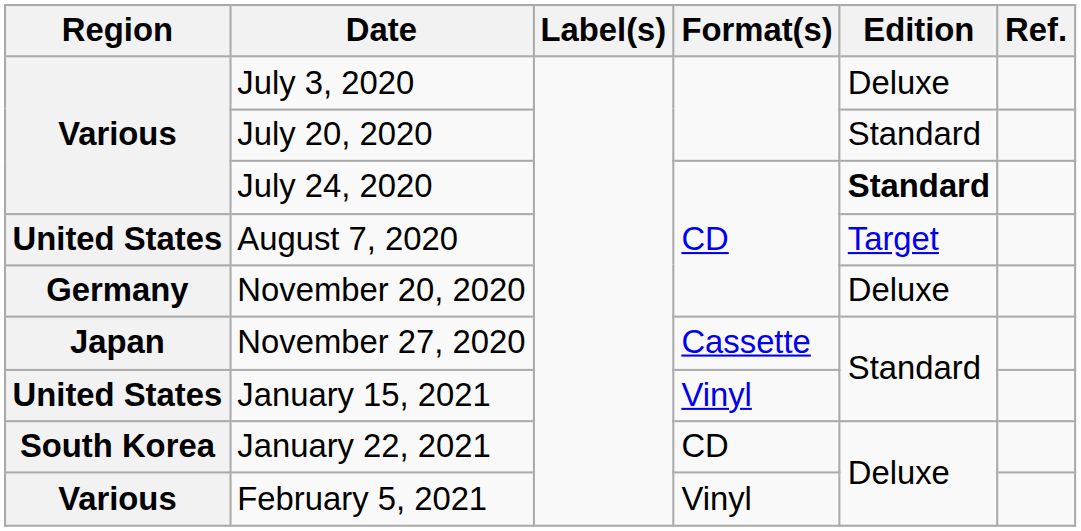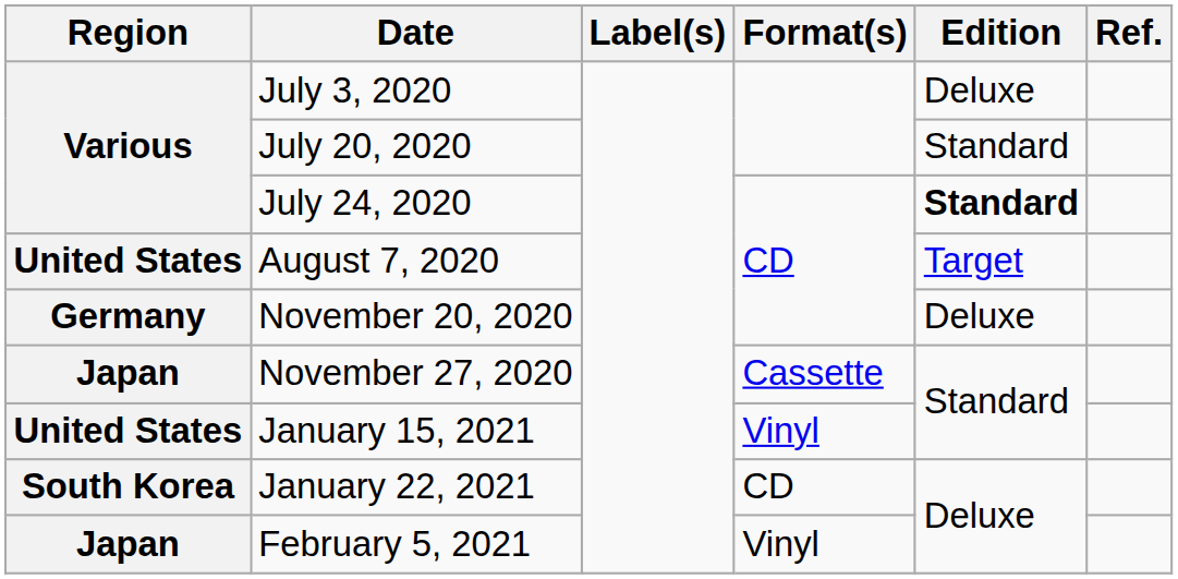February 5, 2021 | Region: Various -> Japan
